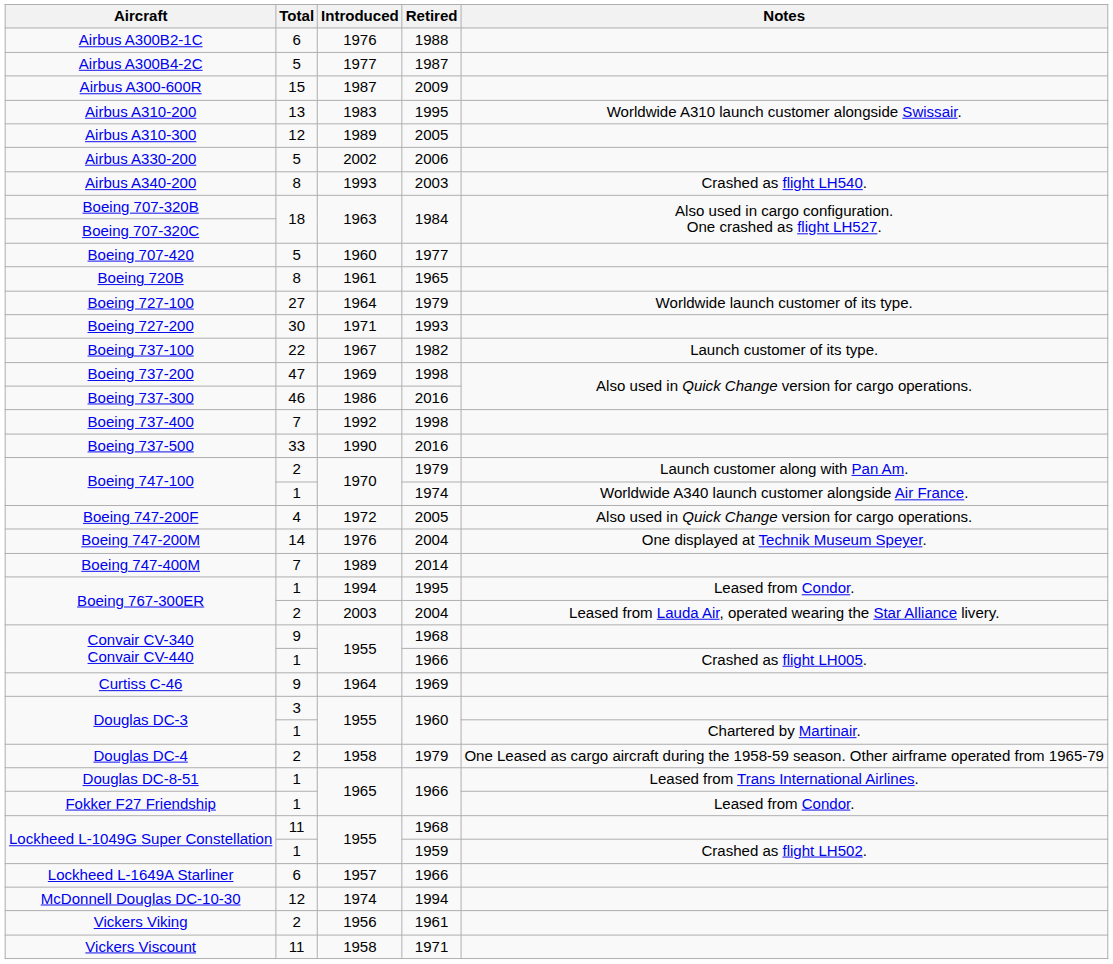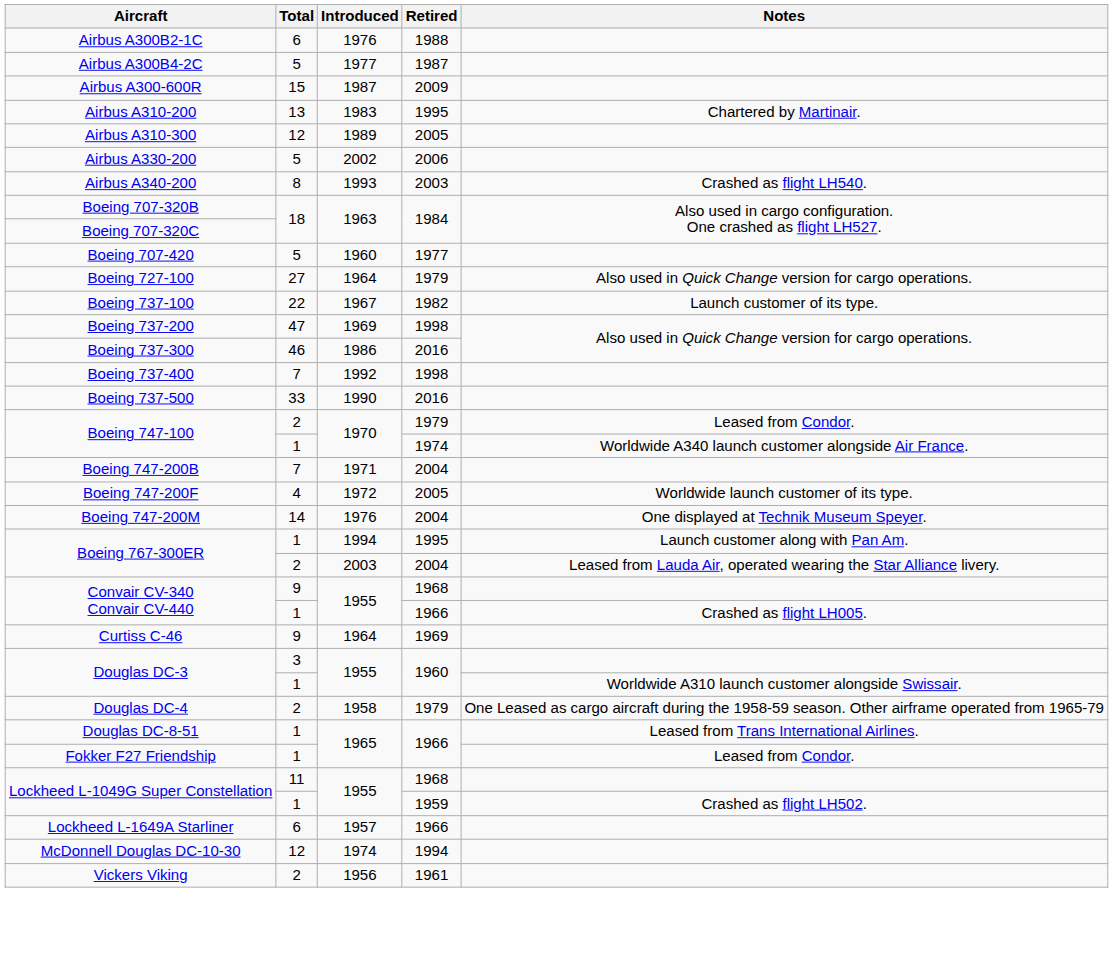Airbus A310-200 | Notes: Worldwide A310 launch customer alongside Swissair. -> Chartered by Martinair.
- row: Boeing 720B | 8 | 1961 | 1965
Boeing 727-100 | Notes: Worldwide launch customer of its type. -> Also used in Quick Change version for cargo operations.
- row: Boeing 727-200 | 30 | 1971 | 1993
Boeing 747-100 / 2 | Notes: Launch customer along with Pan Am. -> Leased from Condor.
+ row: Boeing 747-200B | 7 | 1971 | 2004
Boeing 747-200F | Notes: Also used in Quick Change version for cargo operations. -> Worldwide launch customer of its type.
- row: Boeing 747-400M | 7 | 1989 | 2014
Boeing 767-300ER / 1 | Notes: Leased from Condor. -> Launch customer along with Pan Am.
Douglas DC-3 / 1 | Notes: Chartered by Martinair. -> Worldwide A310 launch customer alongside Swissair.
- row: Vickers Viscount | 11 | 1958 | 1971
